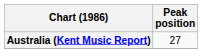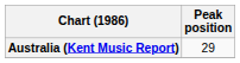Australia (Kent Music Report) | Peak position: 27 -> 29
